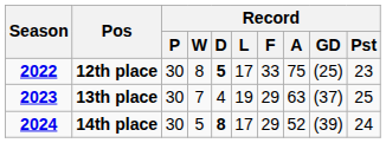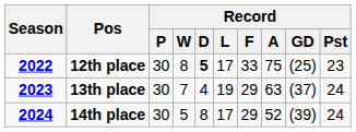13th place | Record / Pst: 25 -> 24
14th place | Record / D: bold -> normal
